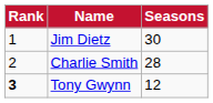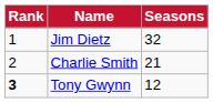Jim Dietz | Seasons: 30 -> 32
Charlie Smith | Seasons: 28 -> 21
